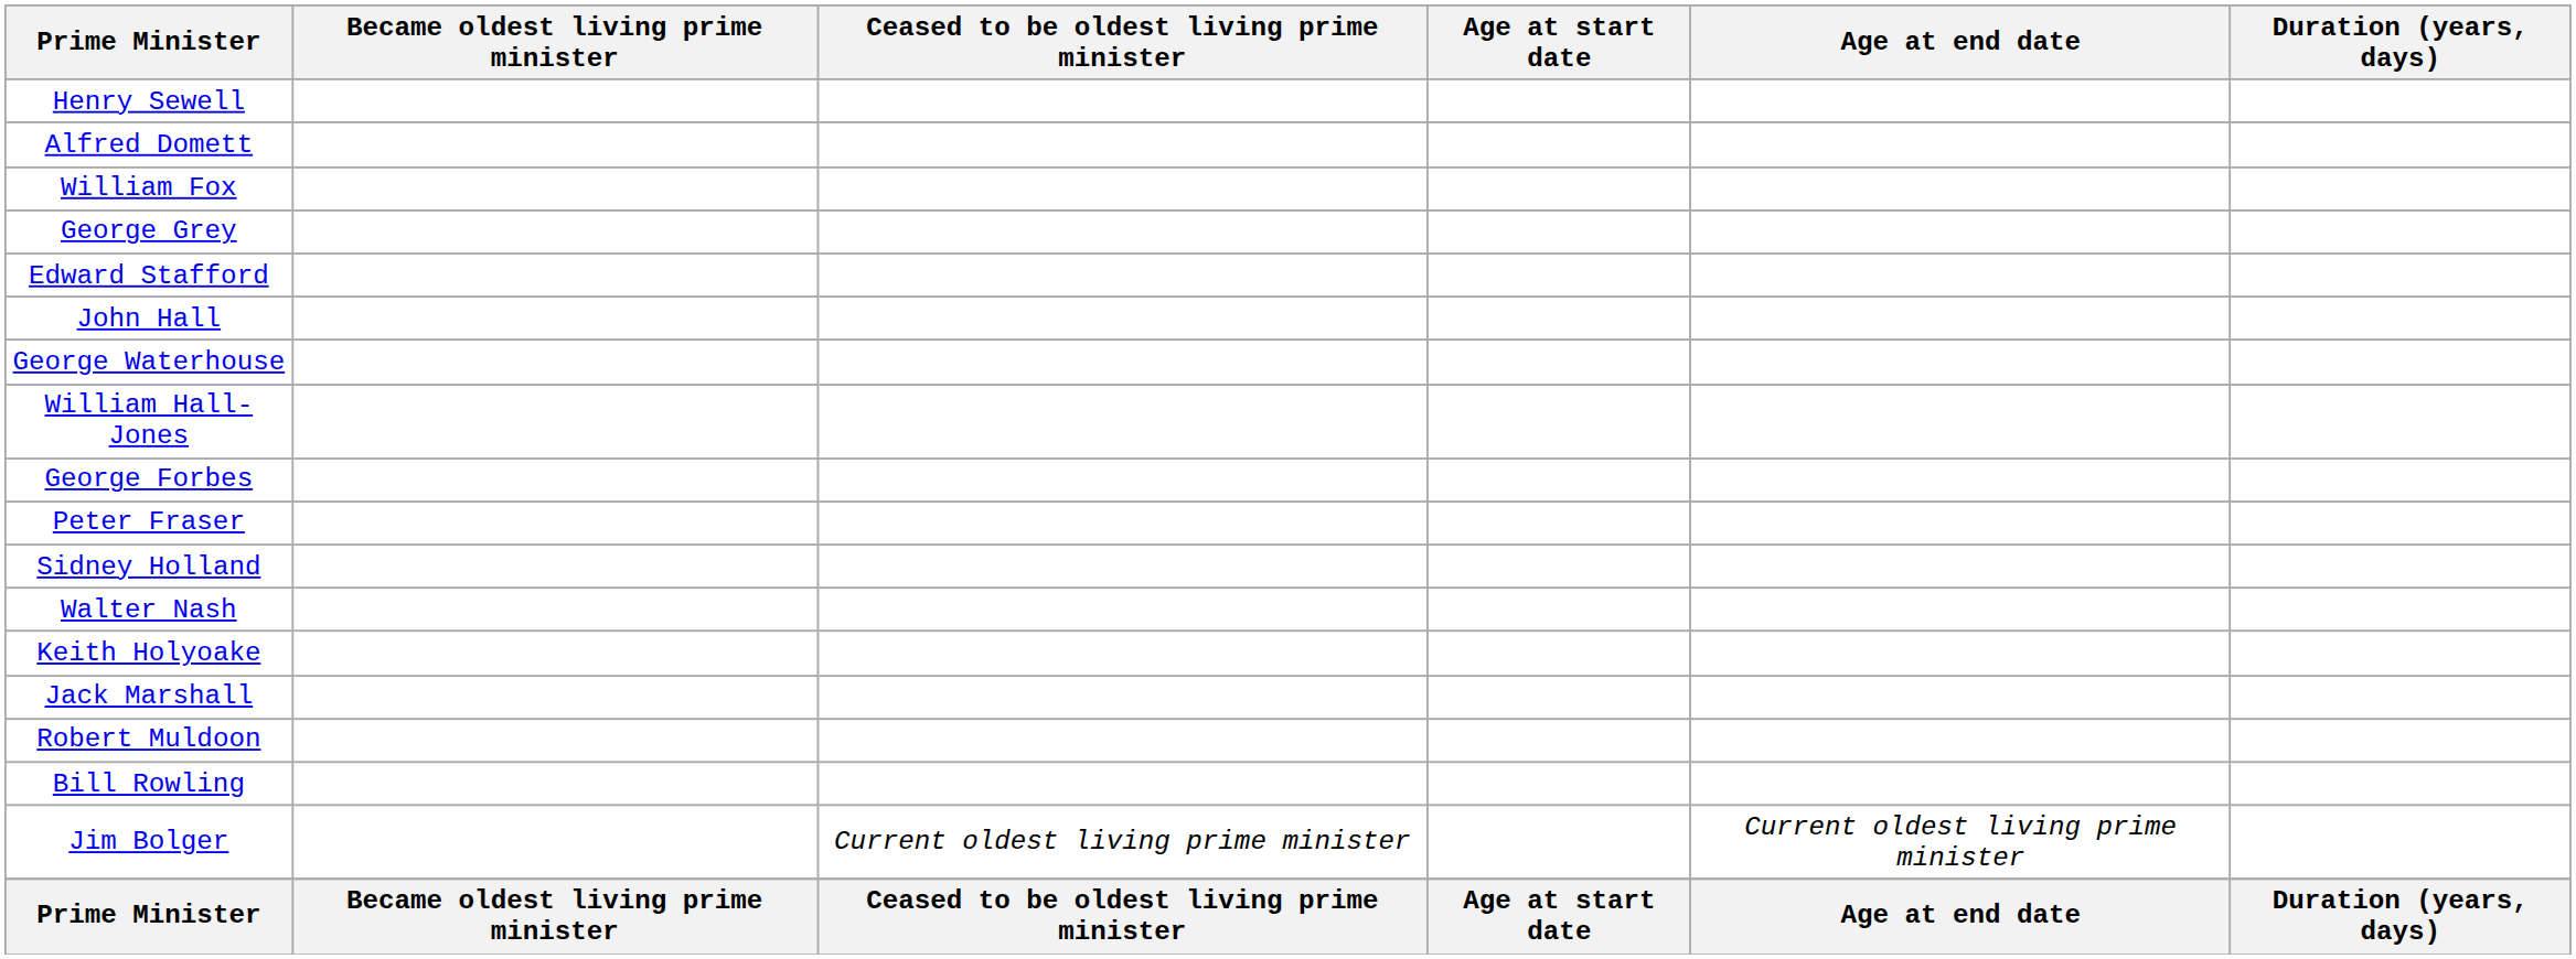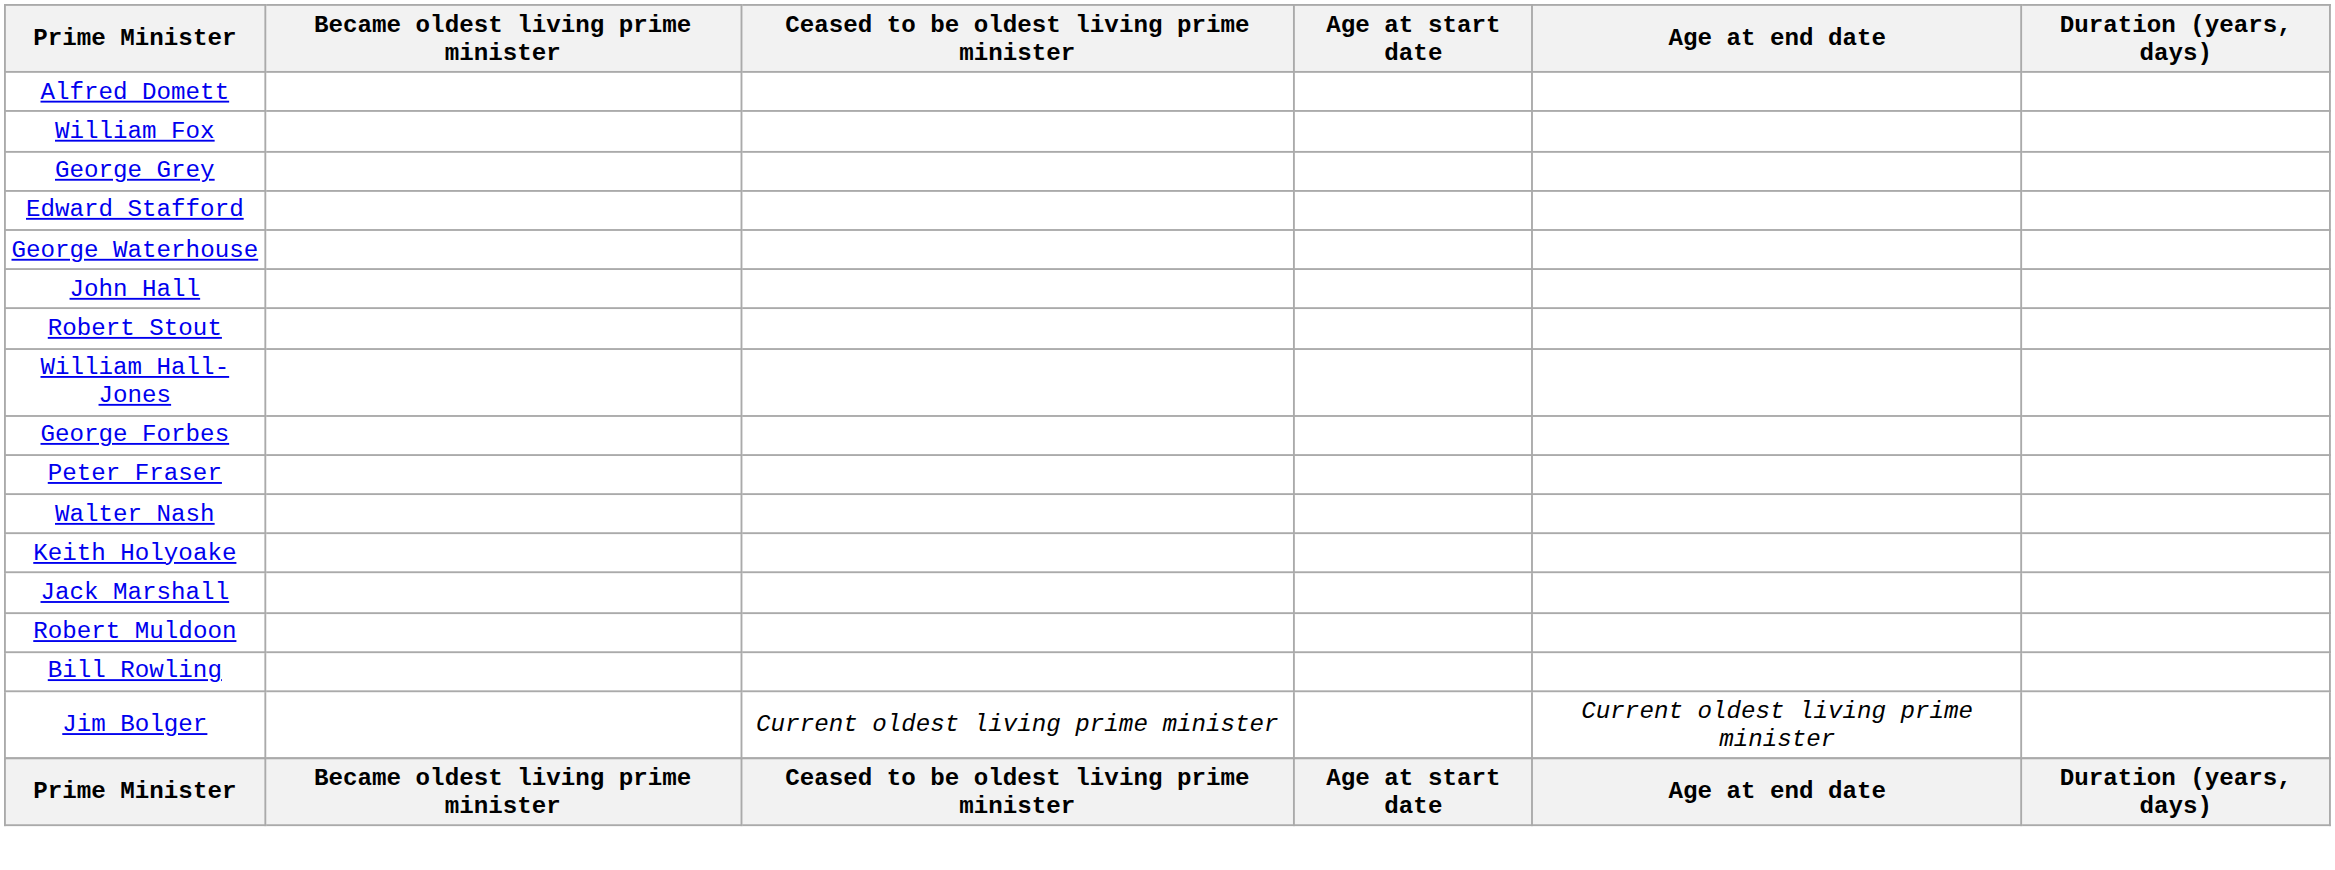- row: Henry Sewell
rows swapped: George Waterhouse <-> John Hall
+ row: Robert Stout
- row: Sidney Holland
